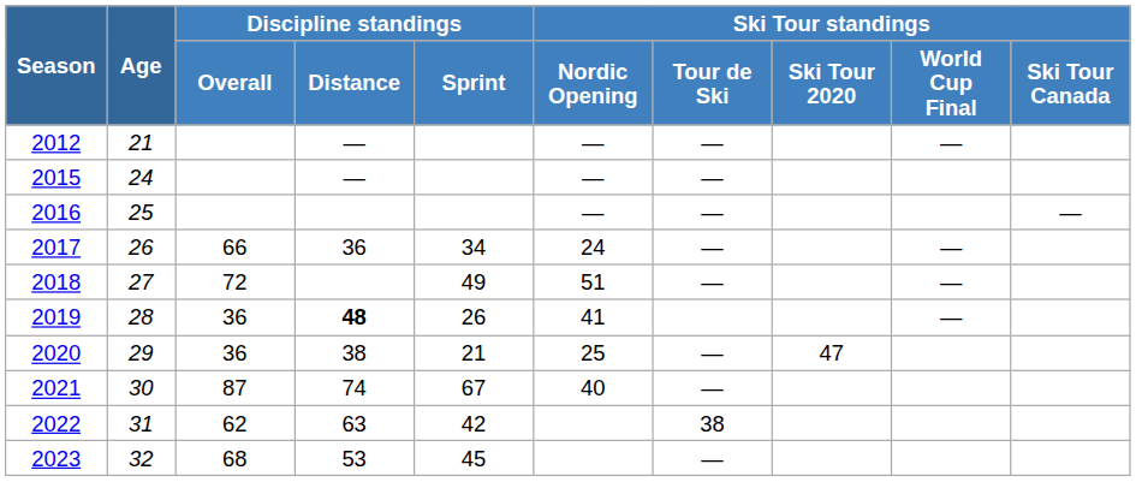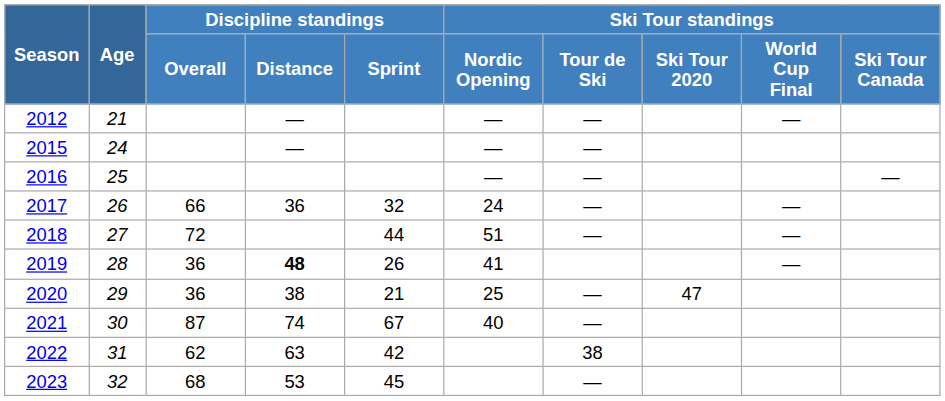2017 | Discipline standings / Sprint: 34 -> 32
2018 | Discipline standings / Sprint: 49 -> 44
